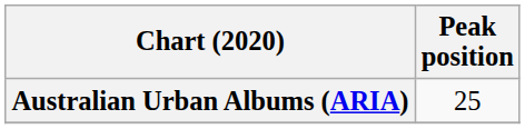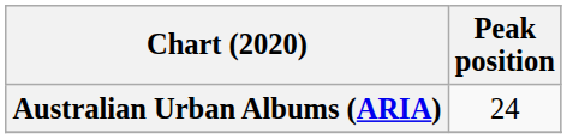Australian Urban Albums (ARIA) | Peak position: 25 -> 24
